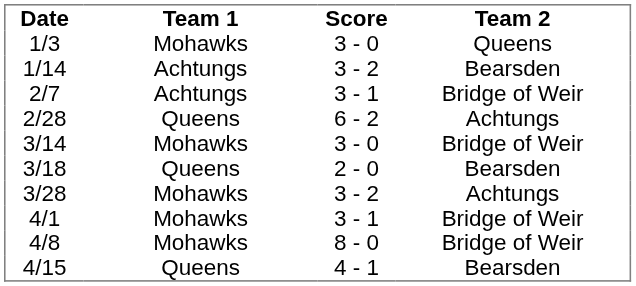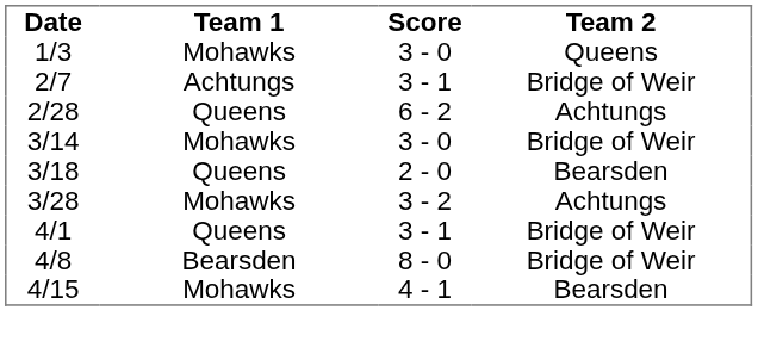- row: 1/14 | Achtungs | 3 - 2 | Bearsden
4/1 | Team 1: Mohawks -> Queens
4/8 | Team 1: Mohawks -> Bearsden
4/15 | Team 1: Queens -> Mohawks
